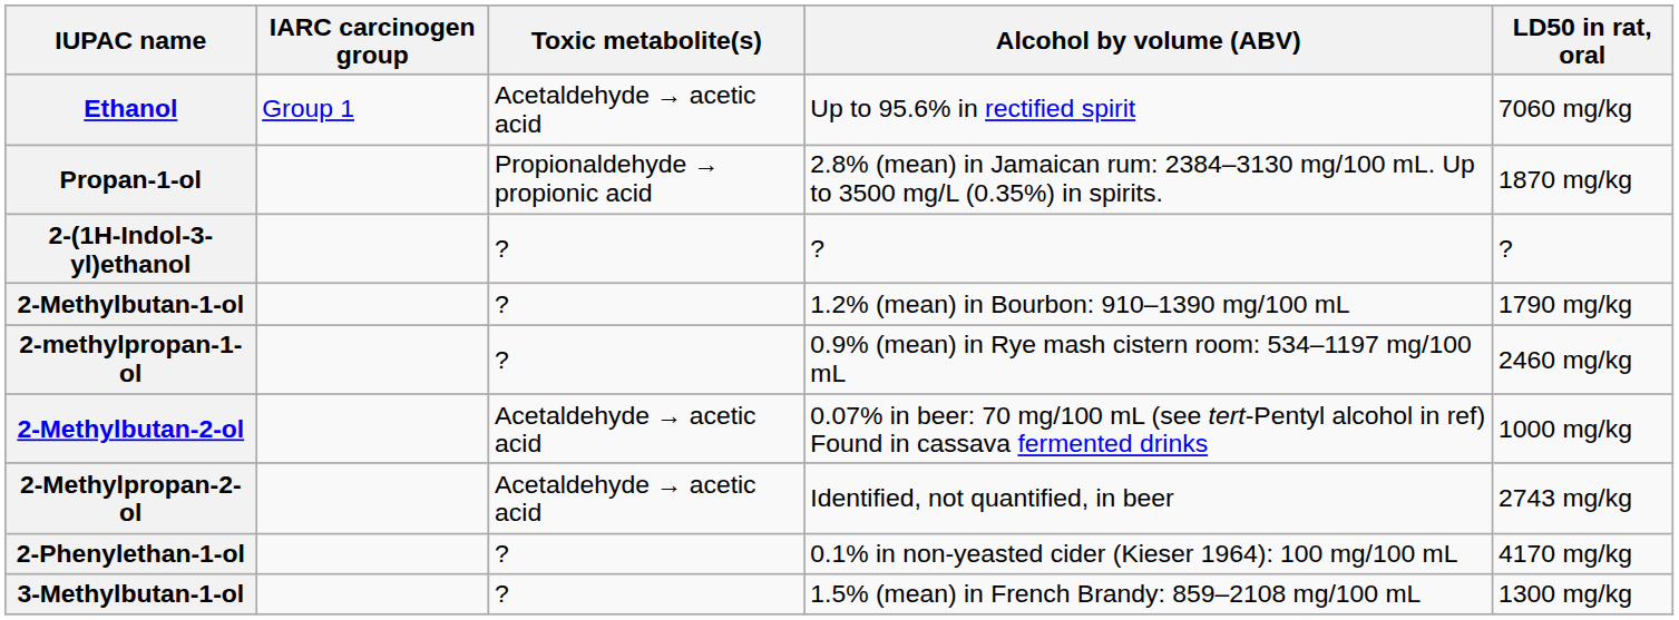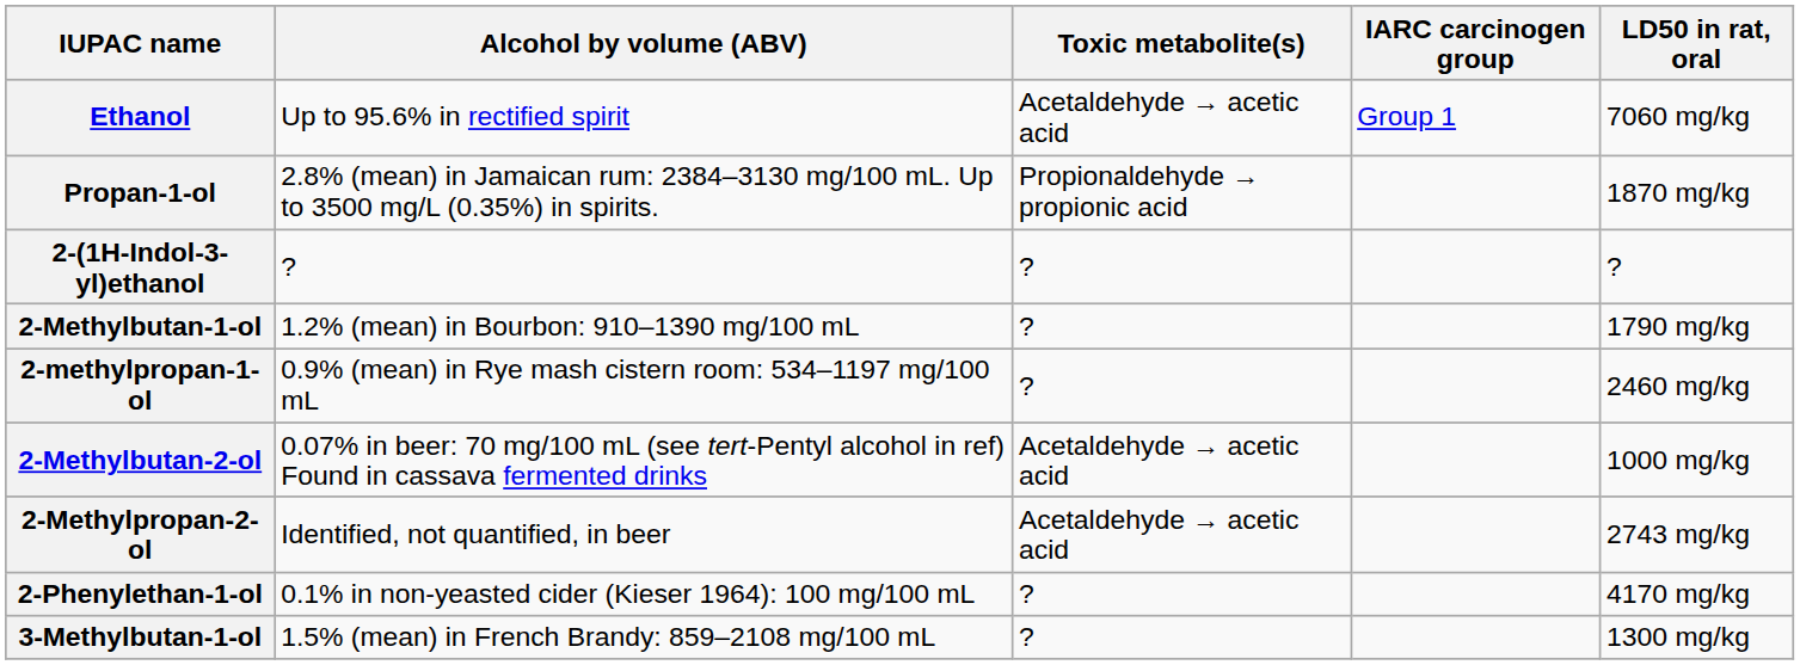columns swapped: IARC carcinogen group <-> Alcohol by volume (ABV)
